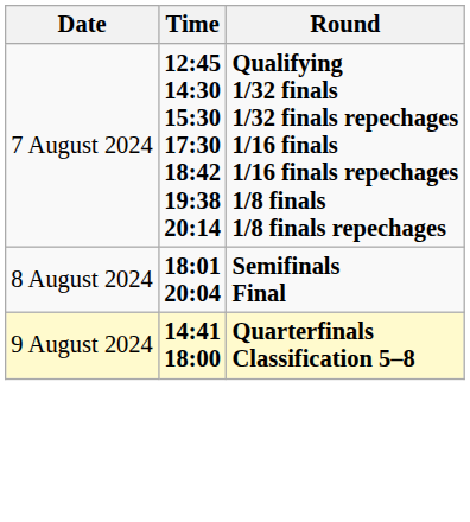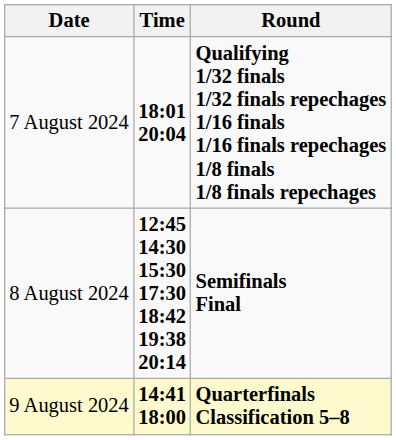7 August 2024 | Time: 12:45 14:30 15:30 17:30 18:42 19:38 20:14 -> 18:01 20:04
8 August 2024 | Time: 18:01 20:04 -> 12:45 14:30 15:30 17:30 18:42 19:38 20:14
